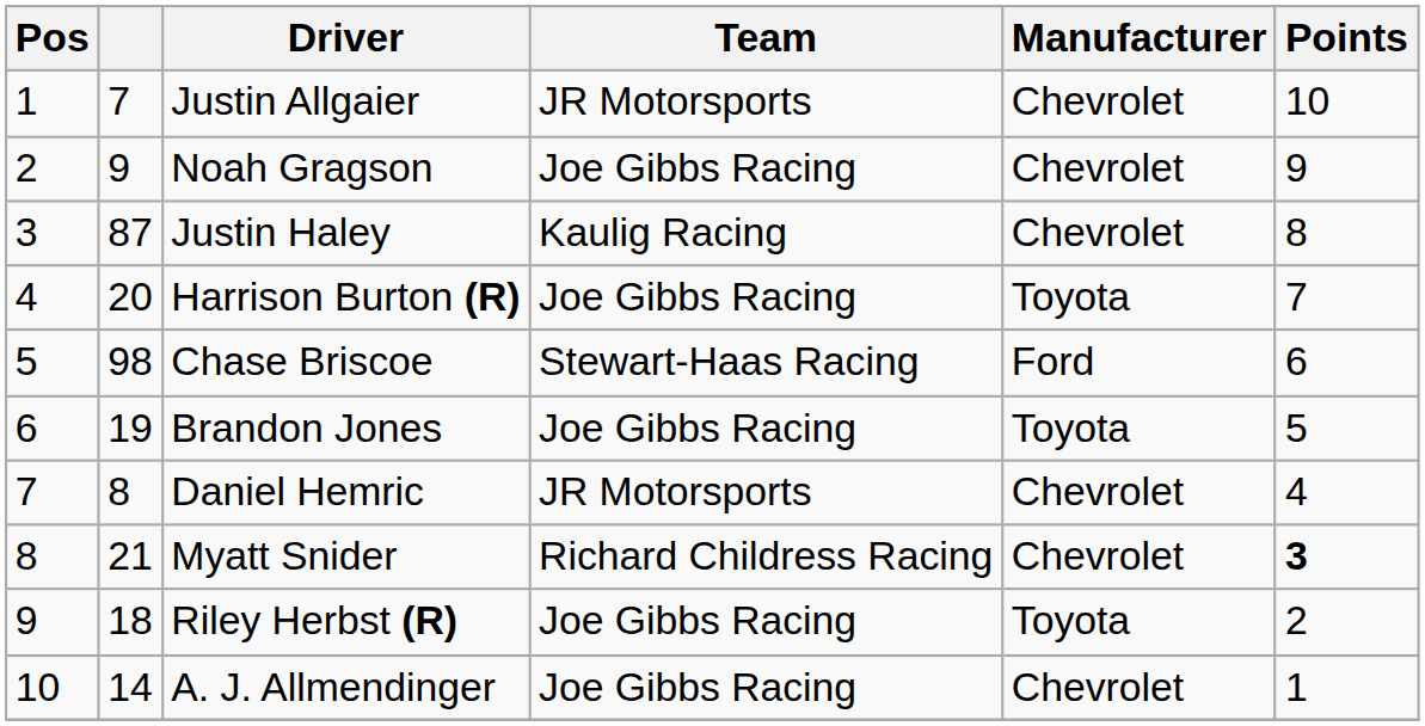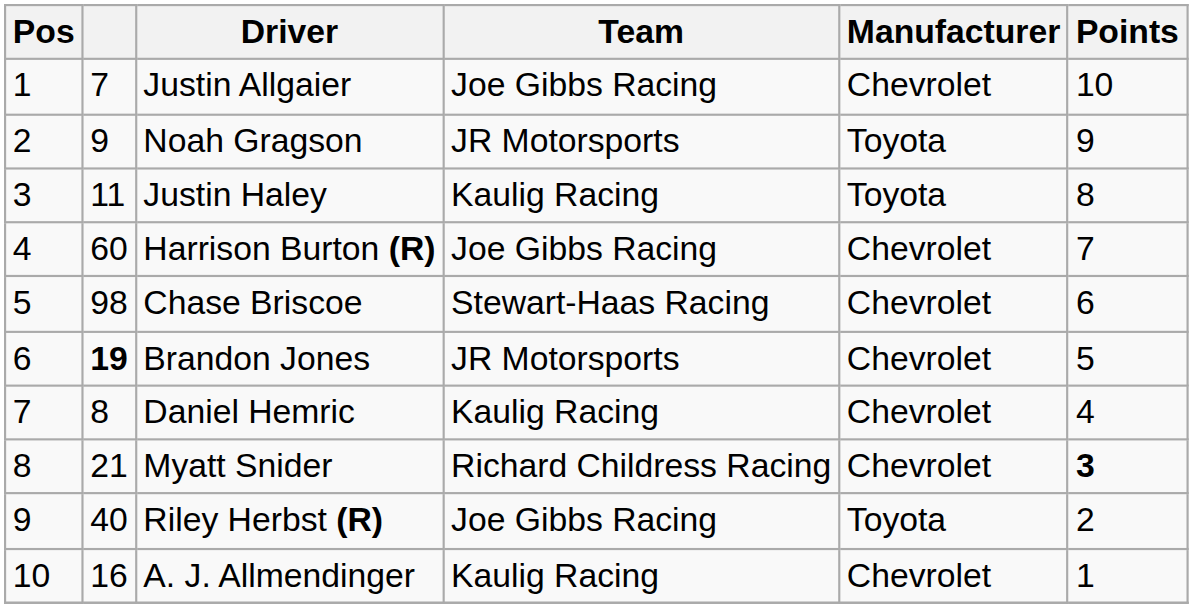Justin Allgaier | Team: JR Motorsports -> Joe Gibbs Racing
Noah Gragson | Team: Joe Gibbs Racing -> JR Motorsports
Noah Gragson | Manufacturer: Chevrolet -> Toyota
Justin Haley | column 2: 87 -> 11
Justin Haley | Manufacturer: Chevrolet -> Toyota
Harrison Burton (R) | column 2: 20 -> 60
Harrison Burton (R) | Manufacturer: Toyota -> Chevrolet
Chase Briscoe | Manufacturer: Ford -> Chevrolet
Brandon Jones | column 2: normal -> bold
Brandon Jones | Team: Joe Gibbs Racing -> JR Motorsports
Brandon Jones | Manufacturer: Toyota -> Chevrolet
Daniel Hemric | Team: JR Motorsports -> Kaulig Racing
Riley Herbst (R) | column 2: 18 -> 40
A. J. Allmendinger | column 2: 14 -> 16
A. J. Allmendinger | Team: Joe Gibbs Racing -> Kaulig Racing
